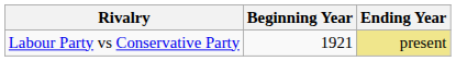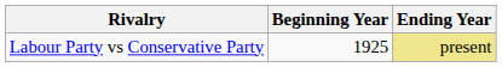Labour Party vs Conservative Party | Beginning Year: 1921 -> 1925
